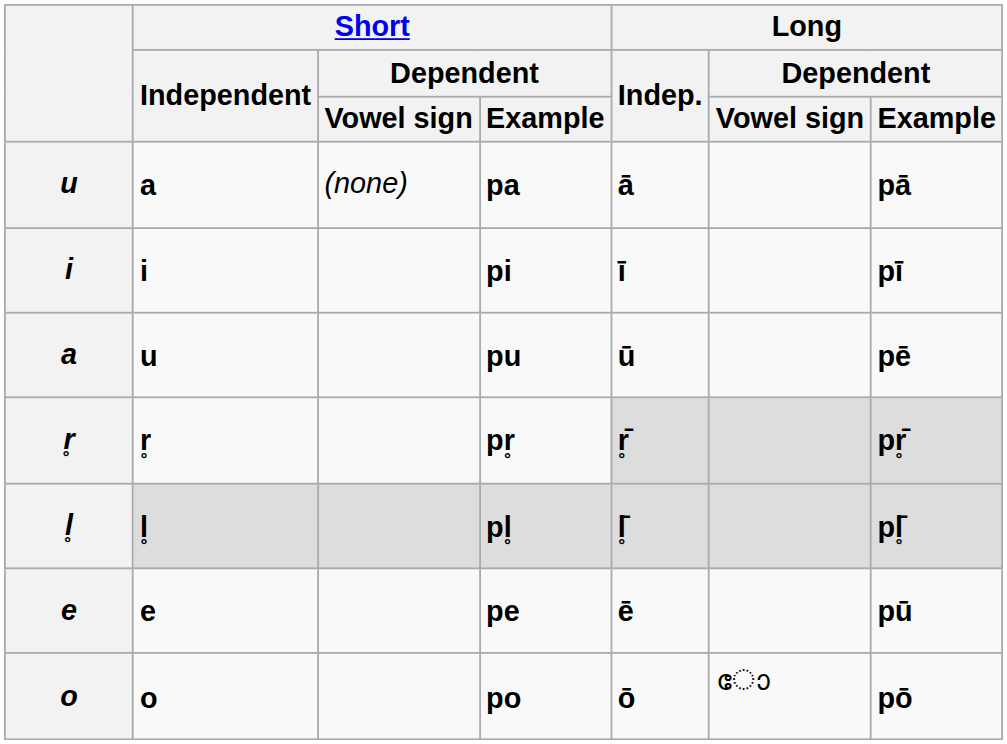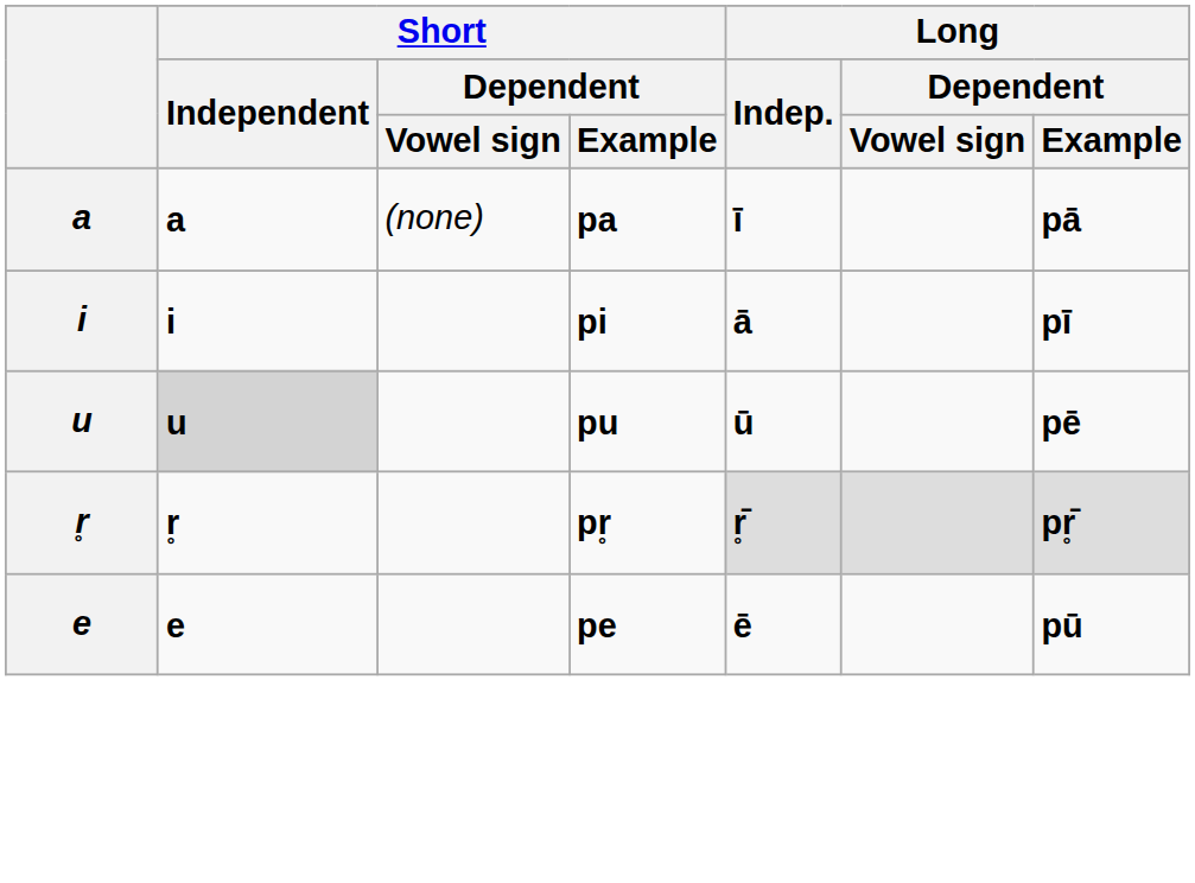pa | column 1: u -> a
pa | Long / Indep.: ā -> ī
pi | Long / Indep.: ī -> ā
pu | column 1: a -> u
pu | Short / Independent: no background -> lightgrey background
- row: l̥ | l̥ | pl̥ | l̥̄ | pl̥̄
- row: o | o | po | ō | ോ | pō
